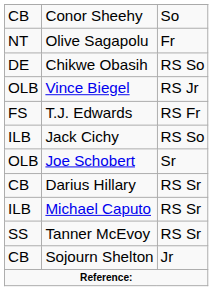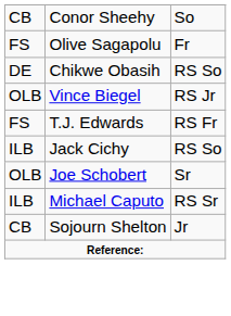Olive Sagapolu | column 1: NT -> FS
- row: CB | Darius Hillary | RS Sr
- row: SS | Tanner McEvoy | RS Sr
